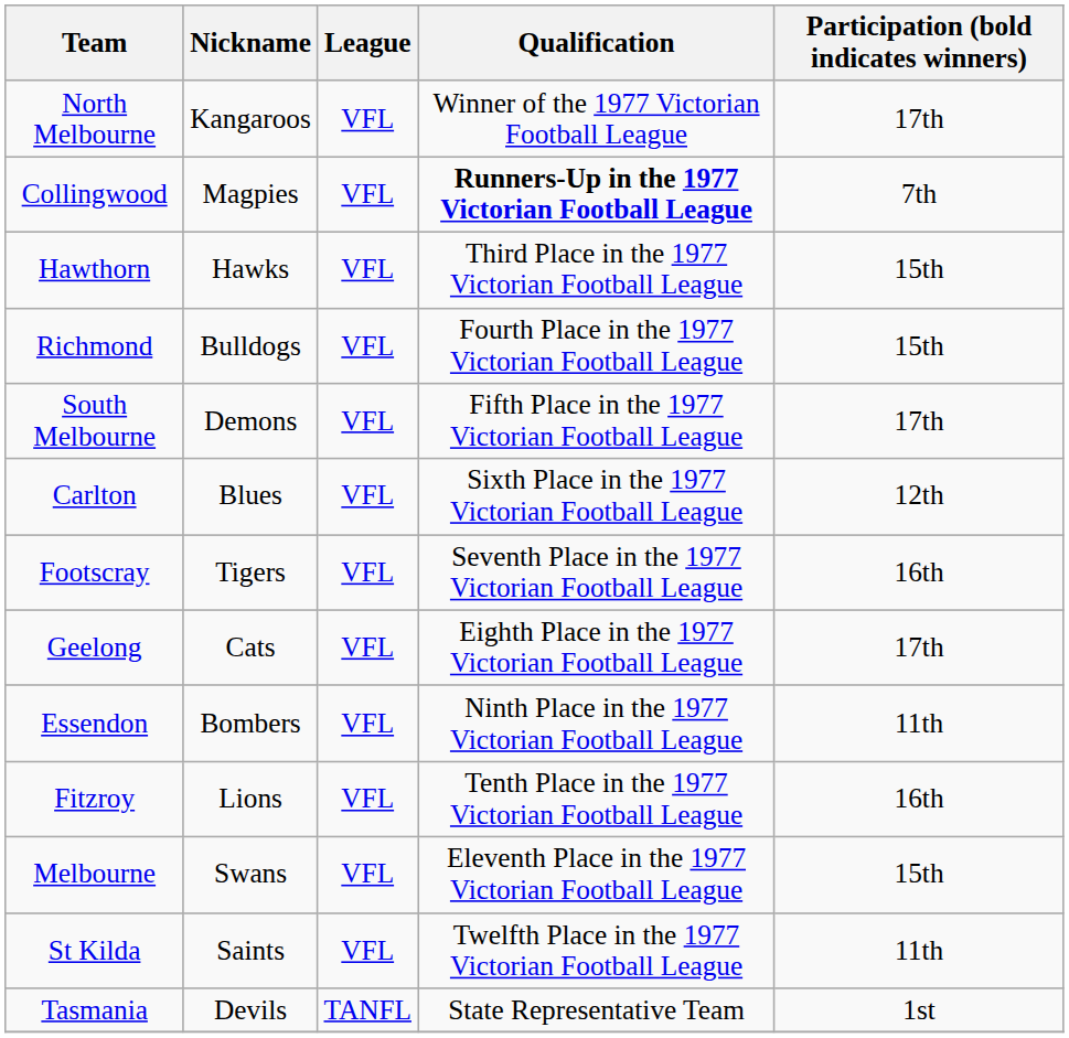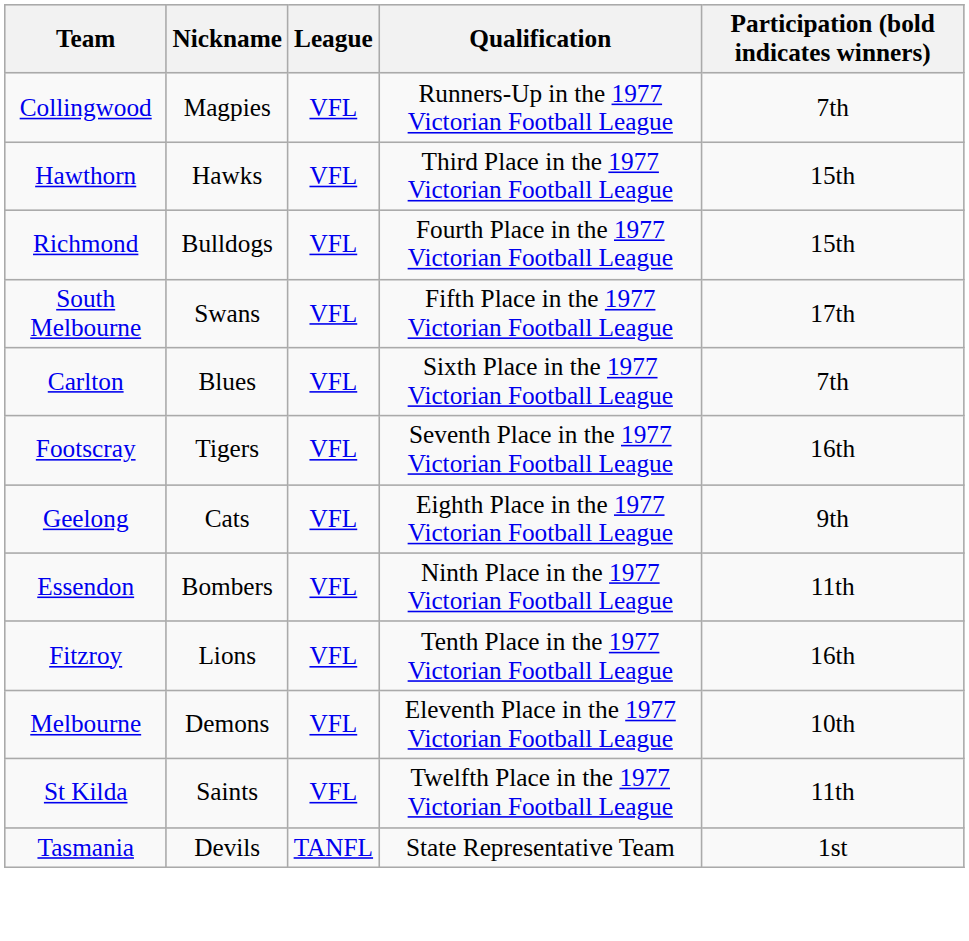- row: North Melbourne | Kangaroos | VFL | Winner of the 1977 Victorian Football League | 17th
Collingwood | Qualification: bold -> normal
South Melbourne | Nickname: Demons -> Swans
Carlton | Participation (bold indicates winners): 12th -> 7th
Geelong | Participation (bold indicates winners): 17th -> 9th
Melbourne | Nickname: Swans -> Demons
Melbourne | Participation (bold indicates winners): 15th -> 10th
